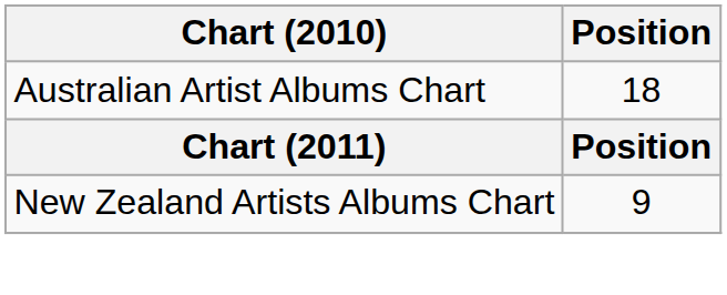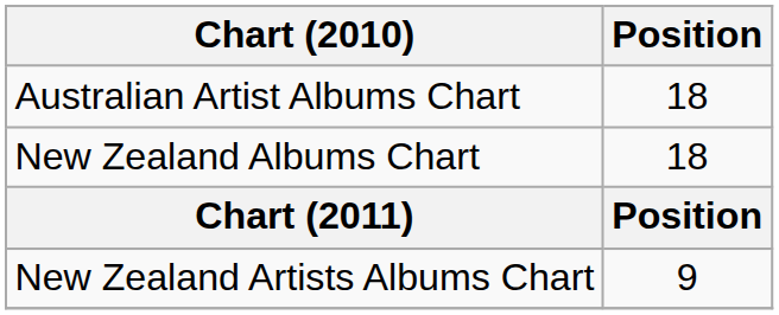+ row: New Zealand Albums Chart | 18
